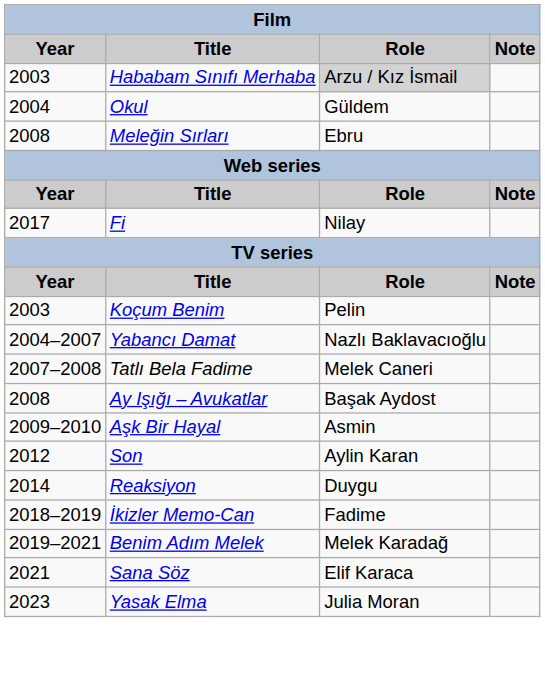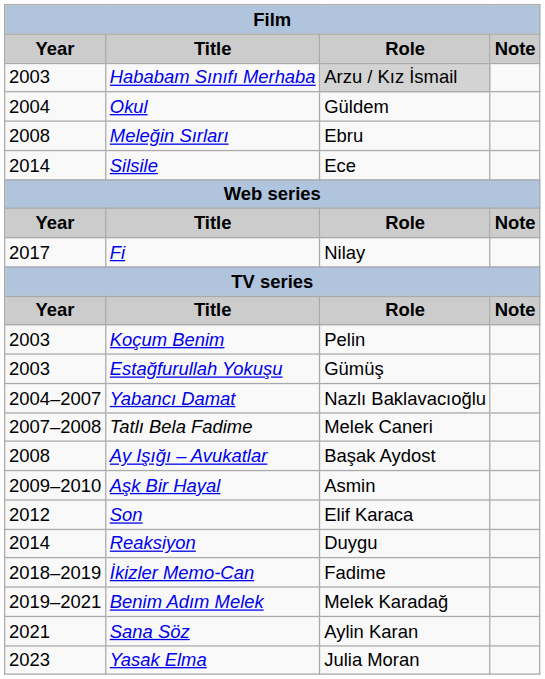+ row: 2014 | Silsile | Ece
+ row: 2003 | Estağfurullah Yokuşu | Gümüş
Son | Role: Aylin Karan -> Elif Karaca
Sana Söz | Role: Elif Karaca -> Aylin Karan
